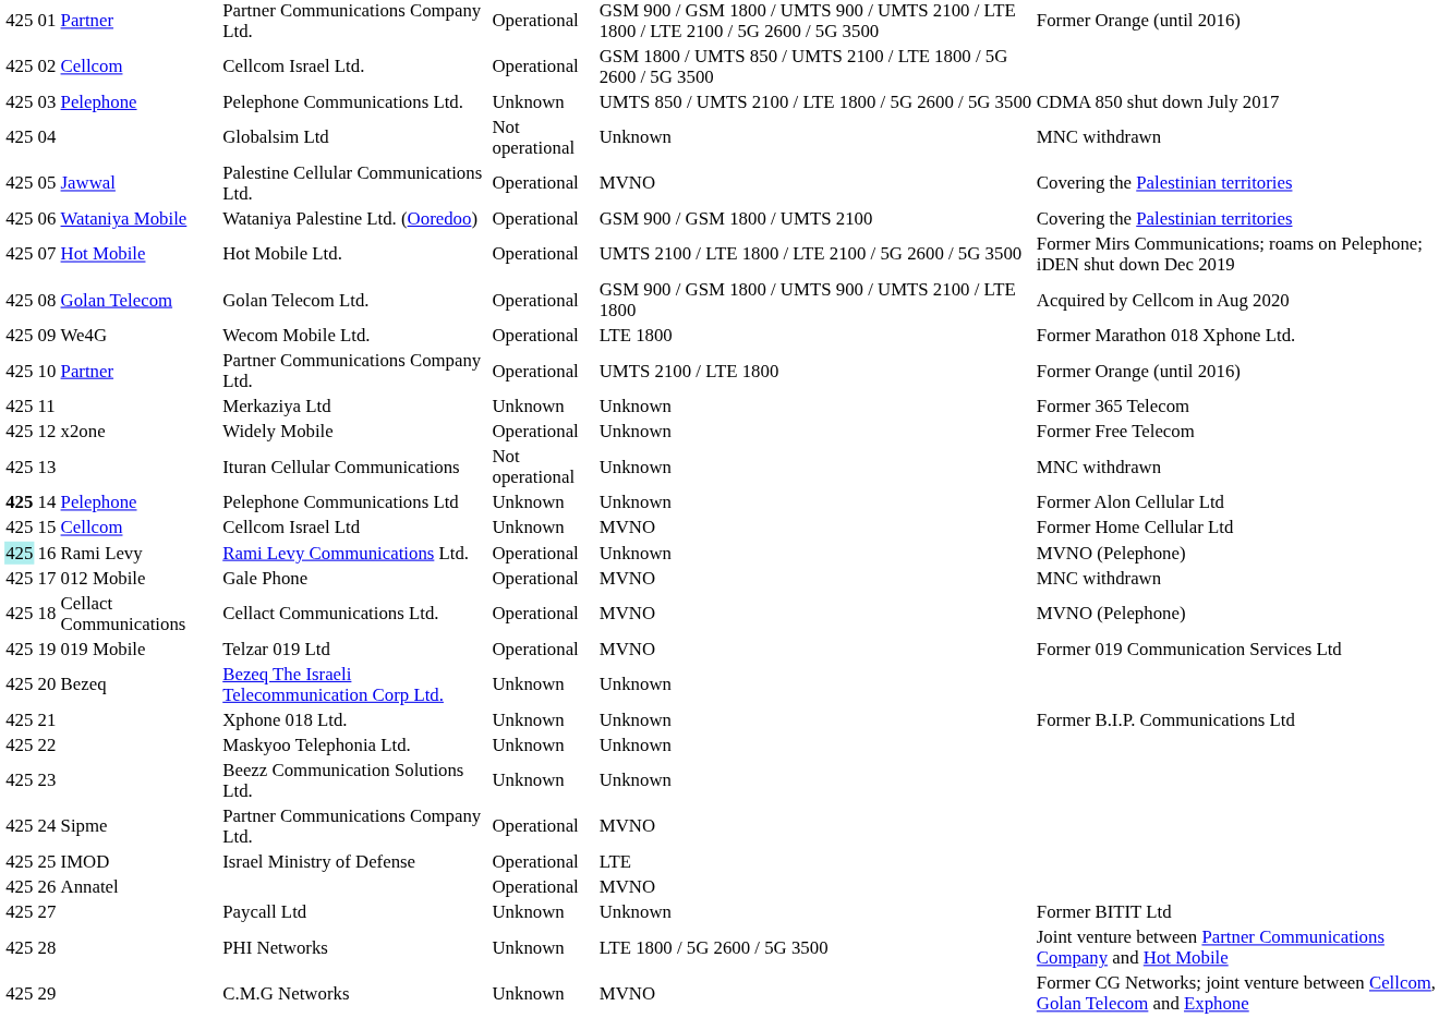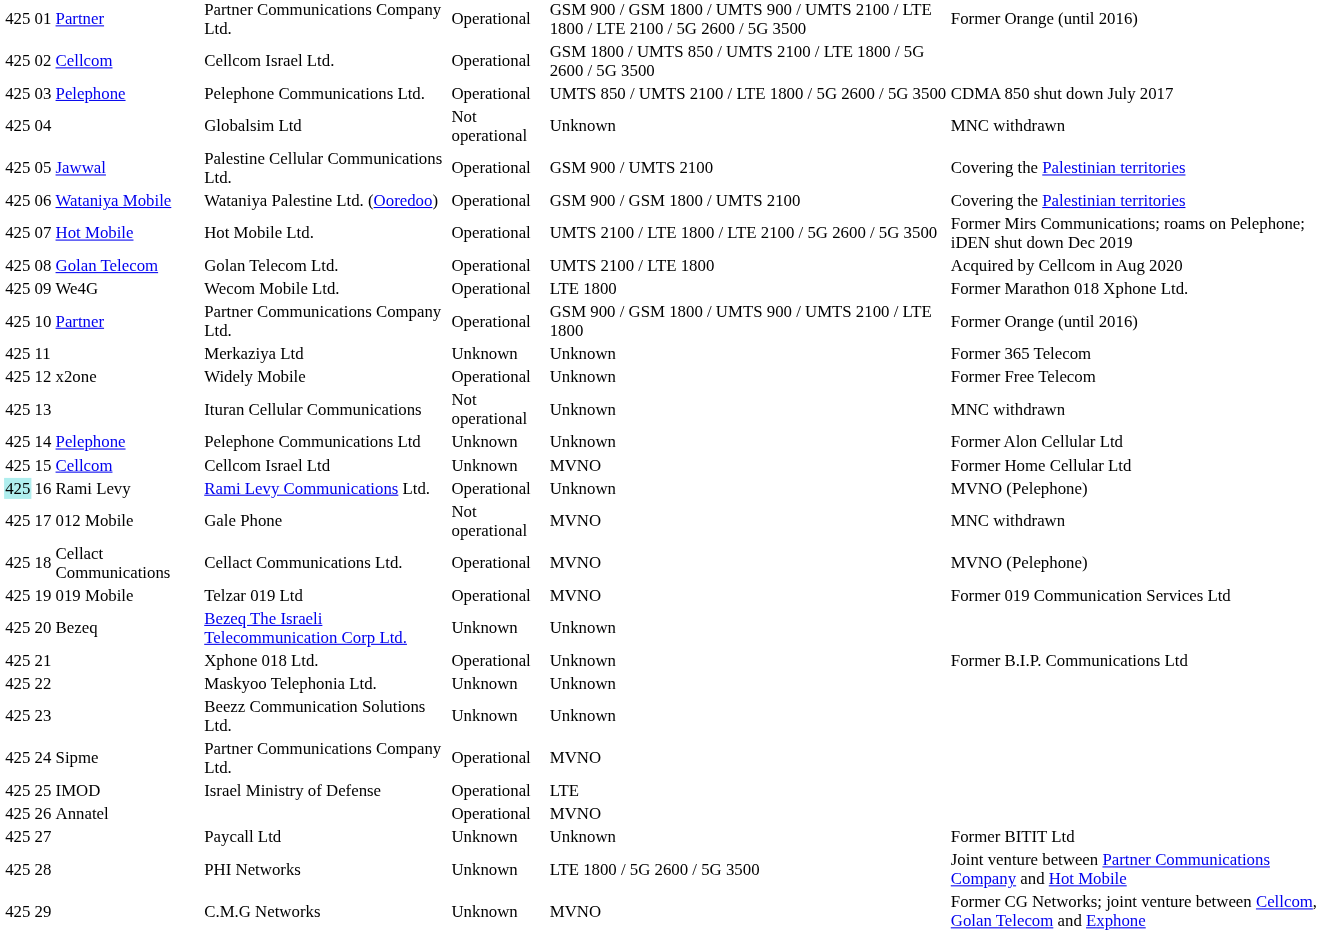Pelephone Communications Ltd. | column 5: Unknown -> Operational
Palestine Cellular Communications Ltd. | column 6: MVNO -> GSM 900 / UMTS 2100
Golan Telecom Ltd. | column 6: GSM 900 / GSM 1800 / UMTS 900 / UMTS 2100 / LTE 1800 -> UMTS 2100 / LTE 1800
10 / Partner Communications Company Ltd. | column 6: UMTS 2100 / LTE 1800 -> GSM 900 / GSM 1800 / UMTS 900 / UMTS 2100 / LTE 1800
Pelephone Communications Ltd | column 1: bold -> normal
Gale Phone | column 5: Operational -> Not operational
Xphone 018 Ltd. | column 5: Unknown -> Operational
